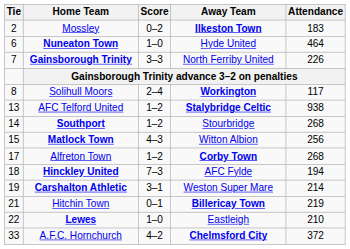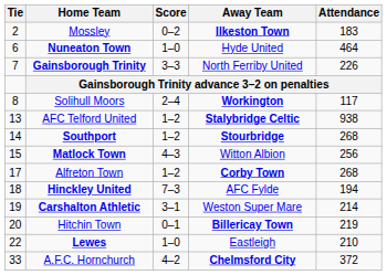Southport | Away Team: normal -> bold
Hitchin Town | Tie: 21 -> 20
